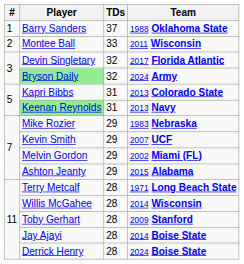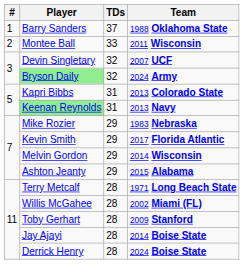Devin Singletary | Team: 2017 Florida Atlantic -> 2007 UCF
Kevin Smith | Team: 2007 UCF -> 2017 Florida Atlantic
Melvin Gordon | Team: 2002 Miami (FL) -> 2014 Wisconsin
Willis McGahee | Team: 2014 Wisconsin -> 2002 Miami (FL)
